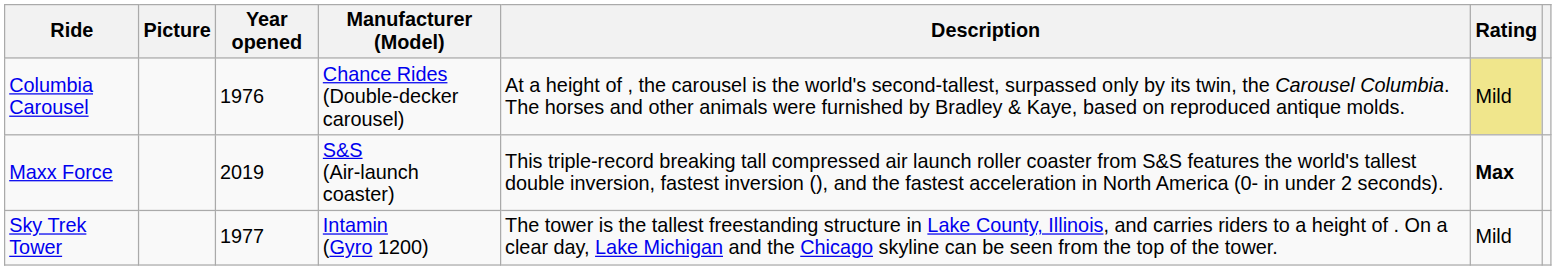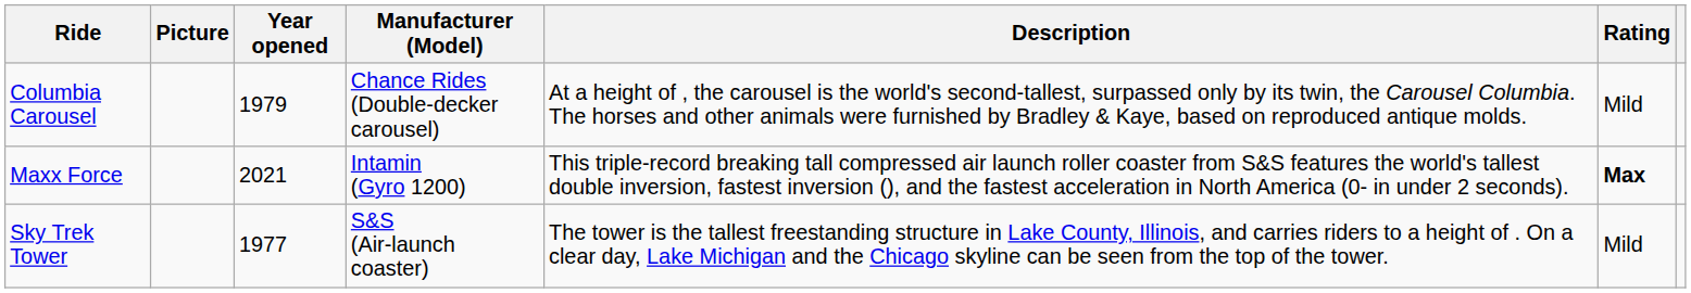Columbia Carousel | Year opened: 1976 -> 1979
Columbia Carousel | Rating: khaki background -> no background
Maxx Force | Year opened: 2019 -> 2021
Maxx Force | Manufacturer (Model): S&S (Air-launch coaster) -> Intamin (Gyro 1200)
Sky Trek Tower | Manufacturer (Model): Intamin (Gyro 1200) -> S&S (Air-launch coaster)
